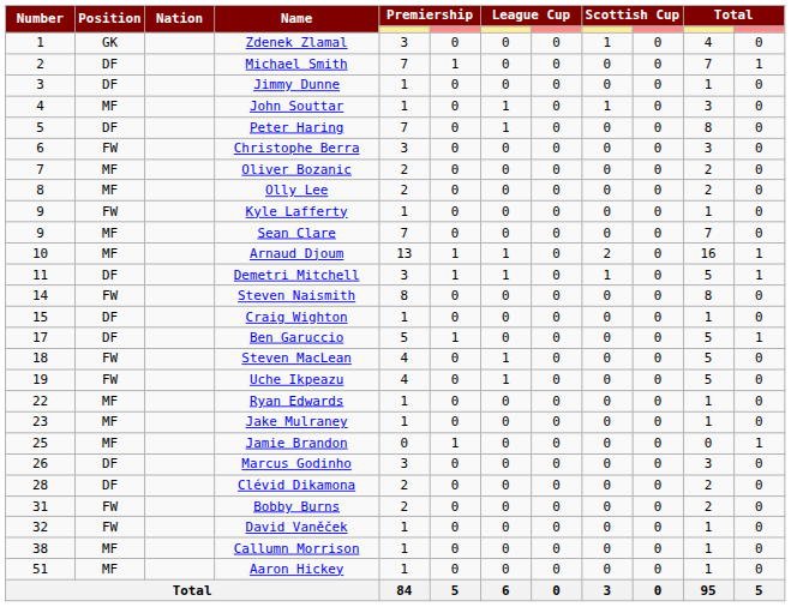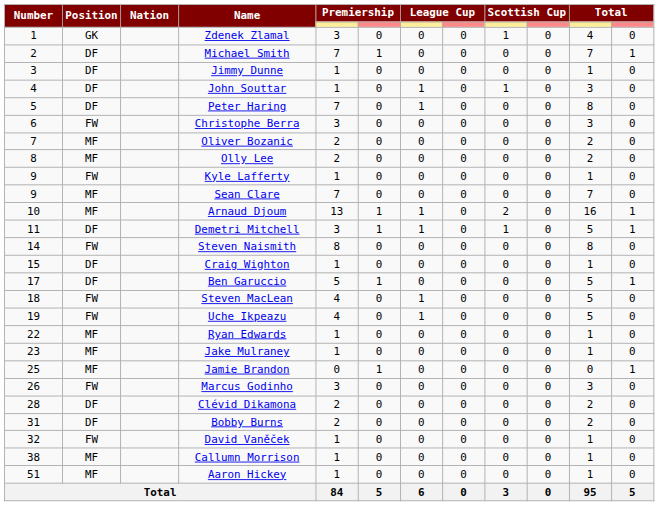John Souttar | Position: MF -> DF
Marcus Godinho | Position: DF -> FW
Bobby Burns | Position: FW -> DF
